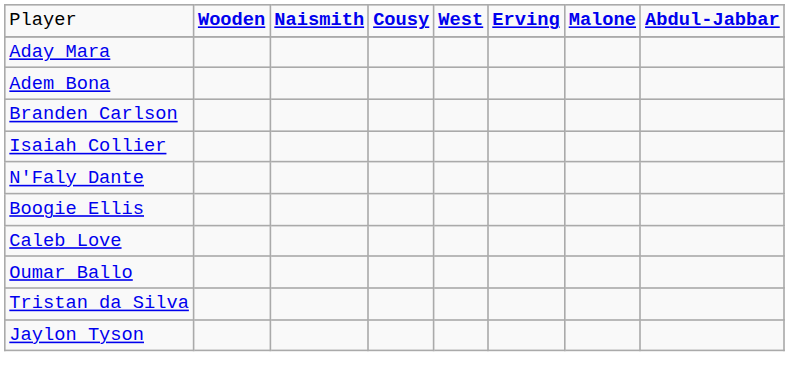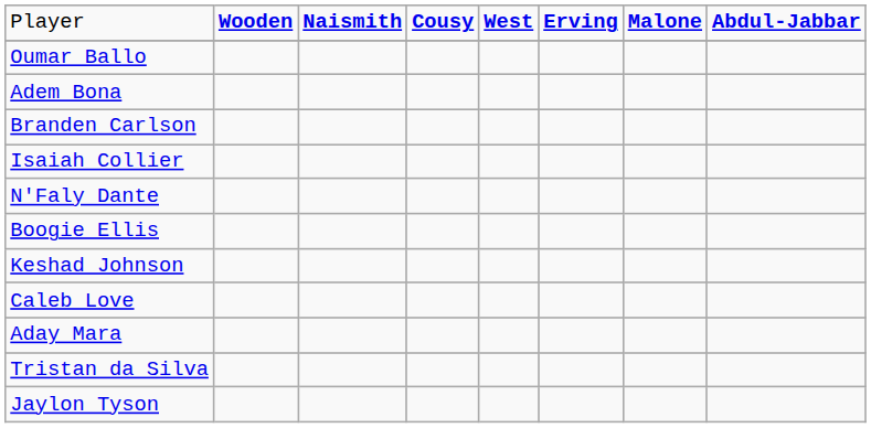rows swapped: Oumar Ballo <-> Aday Mara
+ row: Keshad Johnson
